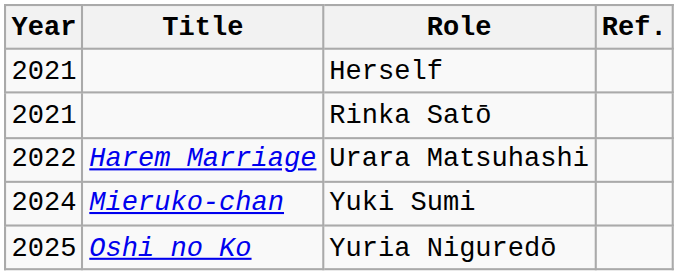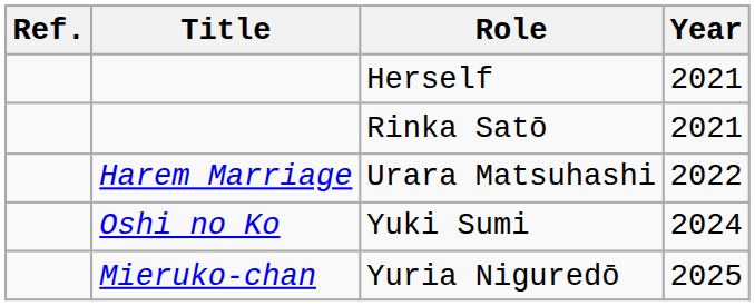columns swapped: Year <-> Ref.
Yuki Sumi | Title: Mieruko-chan -> Oshi no Ko
Yuria Niguredō | Title: Oshi no Ko -> Mieruko-chan
